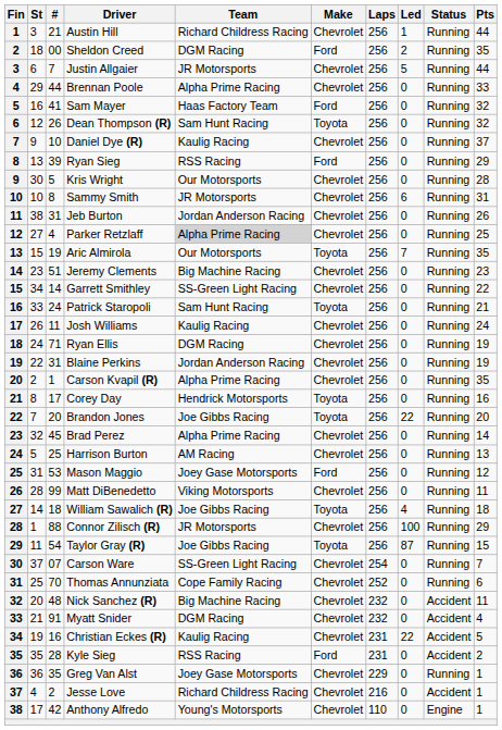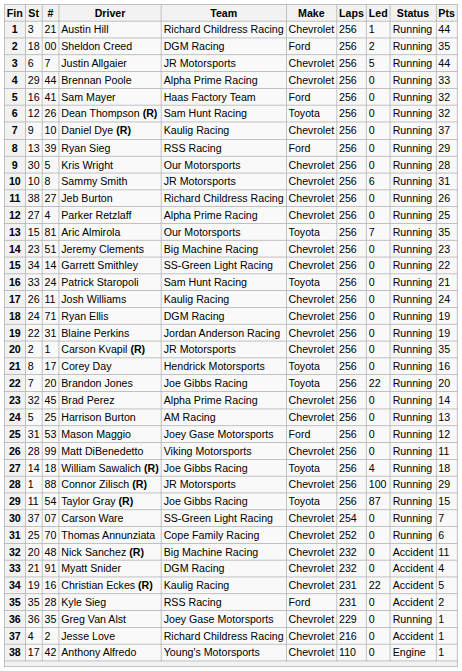Jeb Burton | #: 31 -> 27
Jeb Burton | Team: Jordan Anderson Racing -> Richard Childress Racing
Parker Retzlaff | Team: lightgrey background -> no background
Aric Almirola | #: 19 -> 81
Carson Kvapil (R) | Team: Alpha Prime Racing -> JR Motorsports
